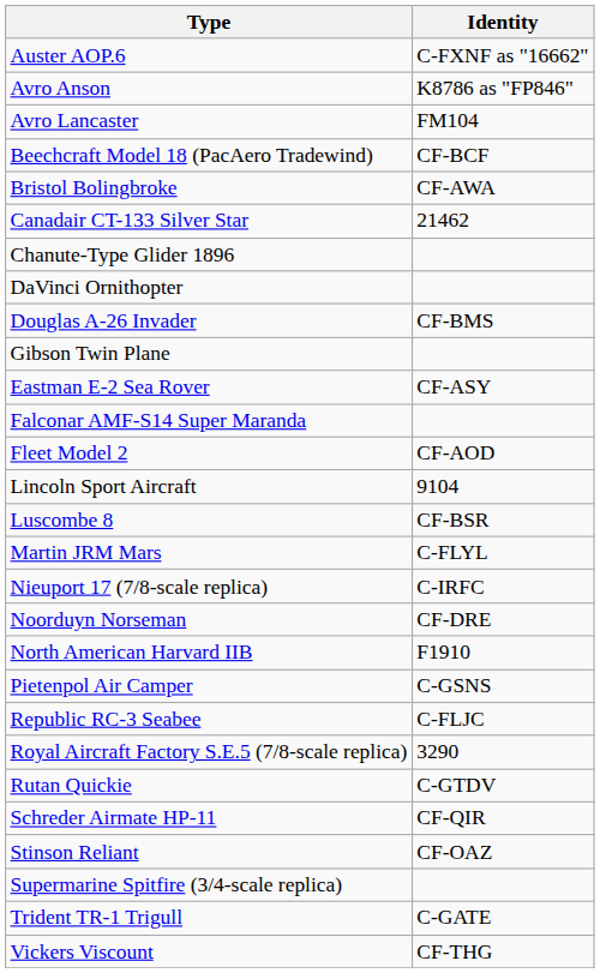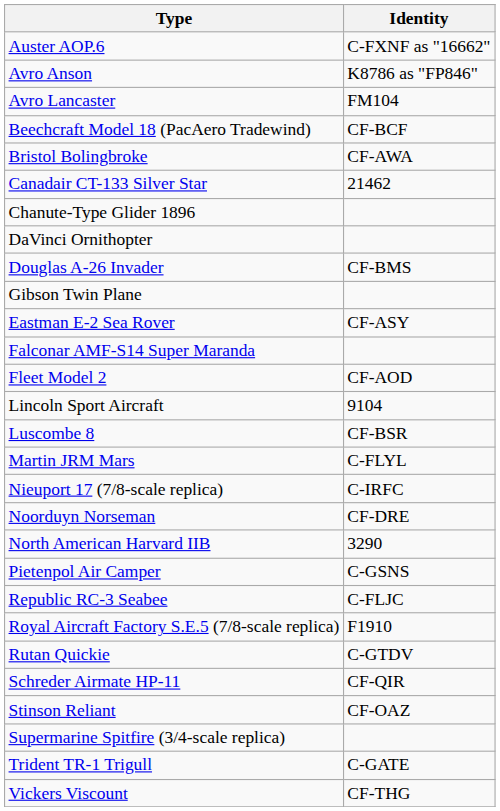North American Harvard IIB | Identity: F1910 -> 3290
Royal Aircraft Factory S.E.5 (7/8-scale replica) | Identity: 3290 -> F1910
